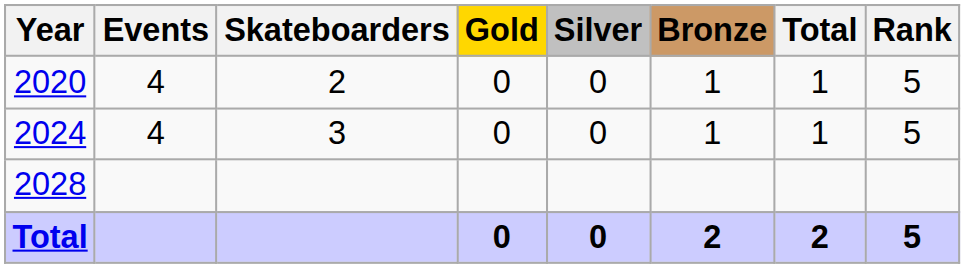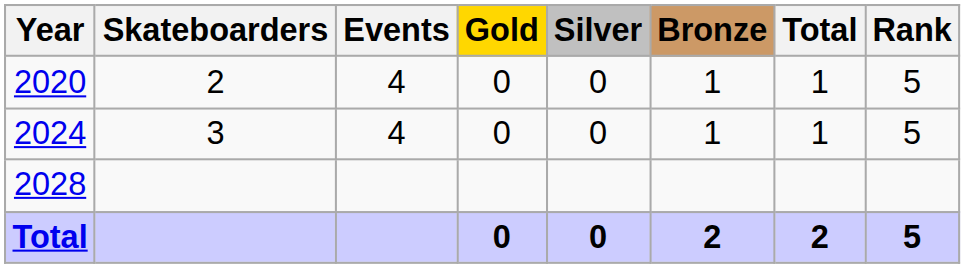columns swapped: Skateboarders <-> Events
